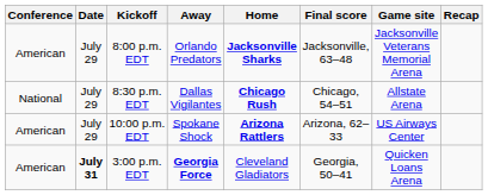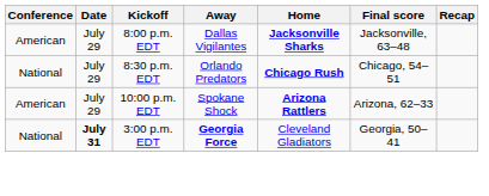- column: Game site | Jacksonville Veterans Memorial Arena | Allstate Arena | US Airways Center | Quicken Loans Arena
8:00 p.m. EDT | Away: Orlando Predators -> Dallas Vigilantes
8:30 p.m. EDT | Away: Dallas Vigilantes -> Orlando Predators
3:00 p.m. EDT | Conference: American -> National
